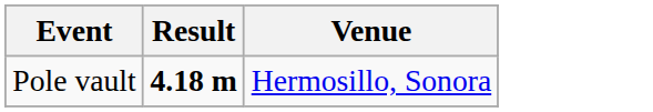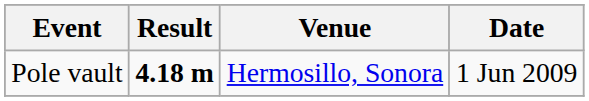+ column: Date | 1 Jun 2009
